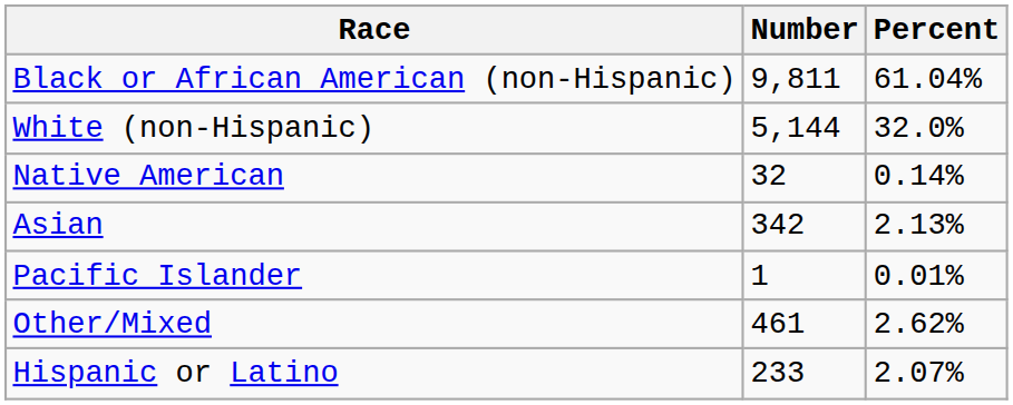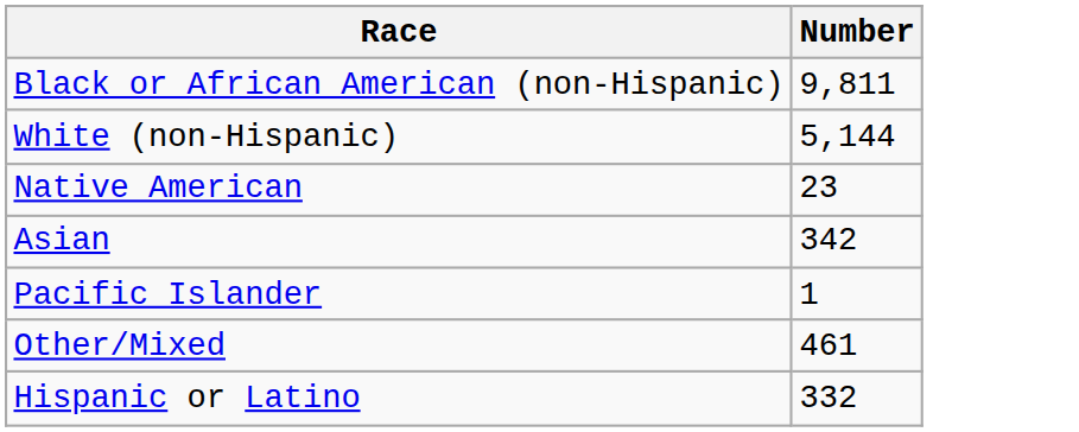- column: Percent | 61.04% | 32.0% | 0.14% | 2.13% | 0.01% | 2.62% | 2.07%
Native American | Number: 32 -> 23
Hispanic or Latino | Number: 233 -> 332
